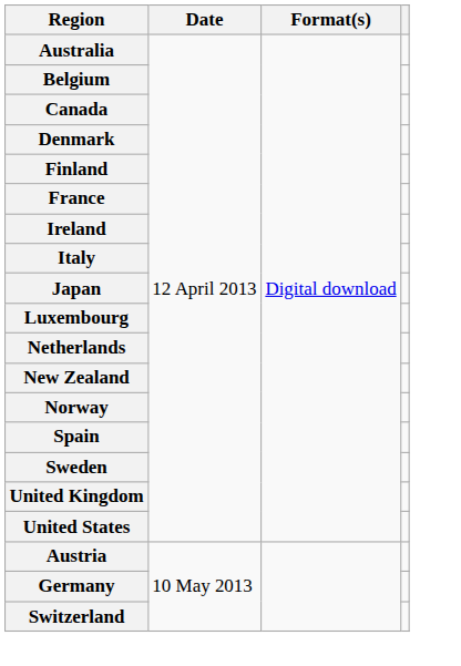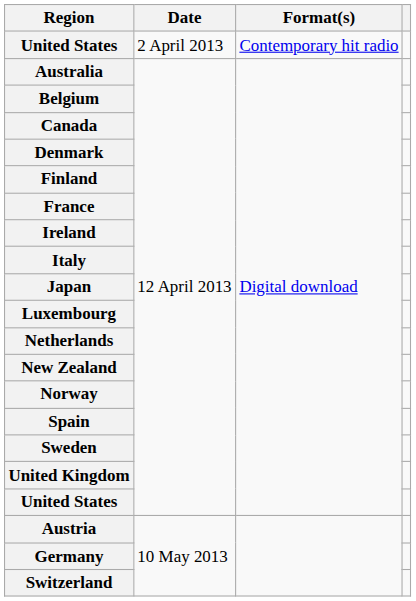+ row: United States | 2 April 2013 | Contemporary hit radio
